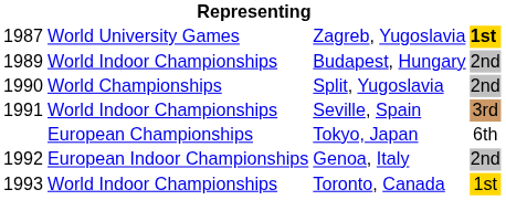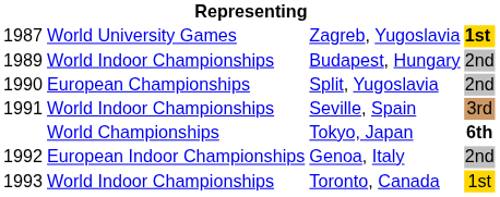Split, Yugoslavia | column 2: World Championships -> European Championships
Tokyo, Japan | column 2: European Championships -> World Championships
Tokyo, Japan | column 4: normal -> bold
